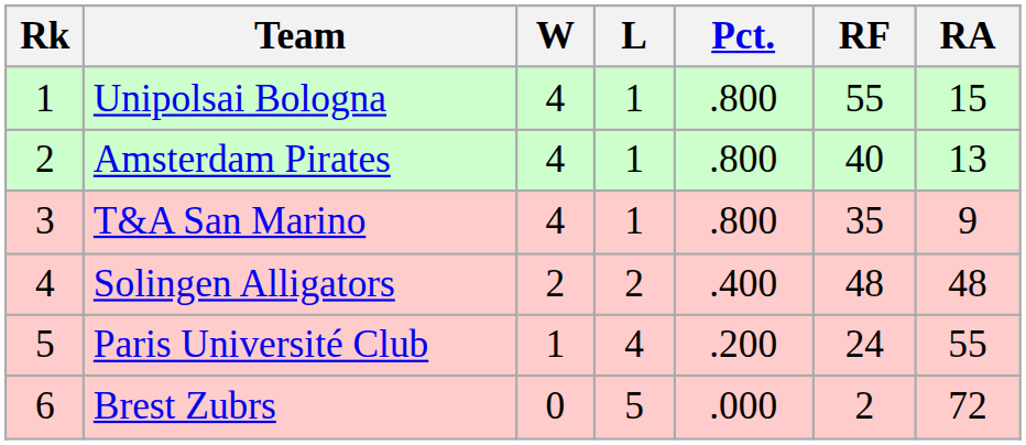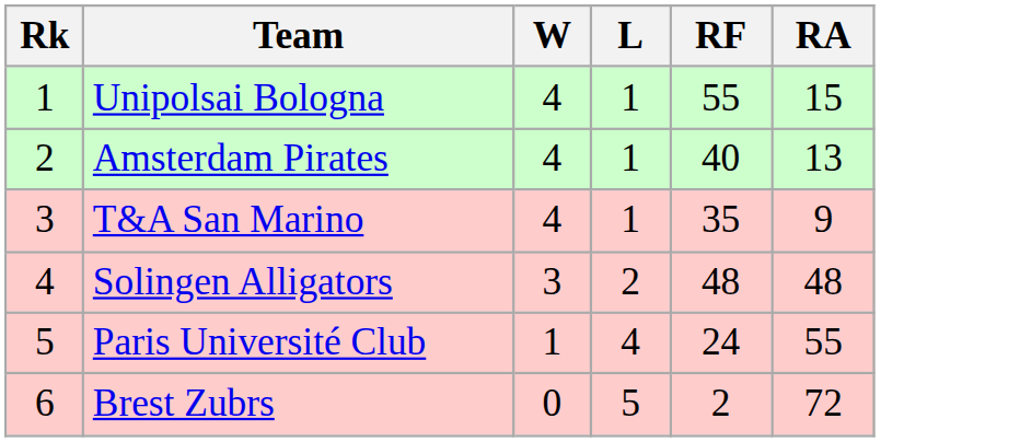- column: Pct. | .800 | .800 | .800 | .400 | .200 | .000
Solingen Alligators | W: 2 -> 3
